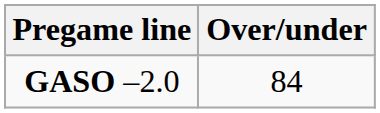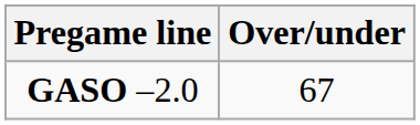GASO –2.0 | Over/under: 84 -> 67
